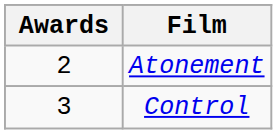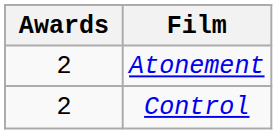Control | Awards: 3 -> 2
